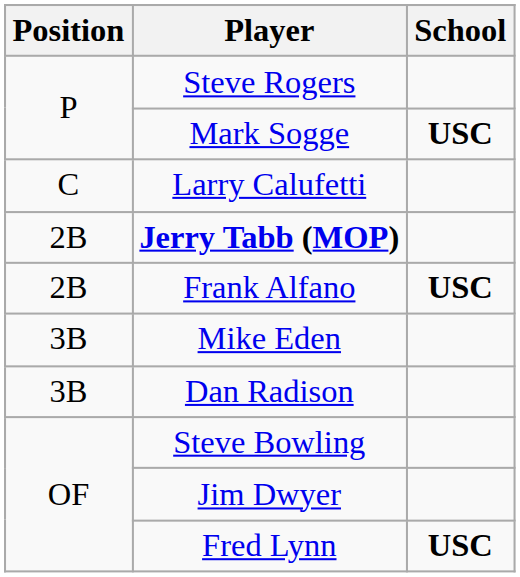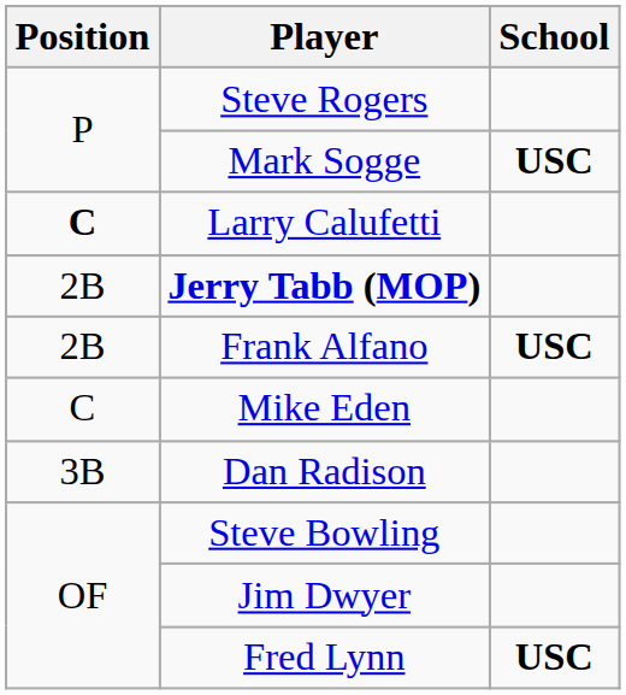Larry Calufetti | Position: normal -> bold
Mike Eden | Position: 3B -> C
